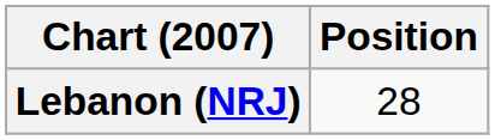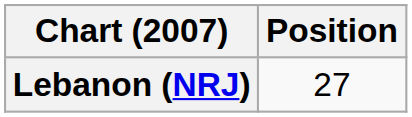Lebanon (NRJ) | Position: 28 -> 27
